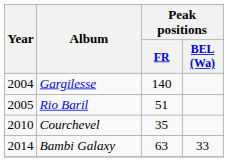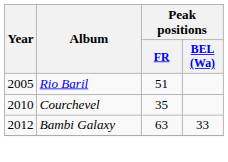- row: 2004 | Gargilesse | 140
Bambi Galaxy | Year: 2014 -> 2012
